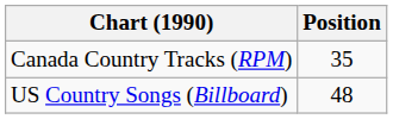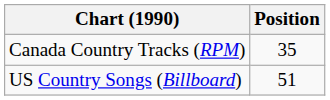US Country Songs (Billboard) | Position: 48 -> 51
